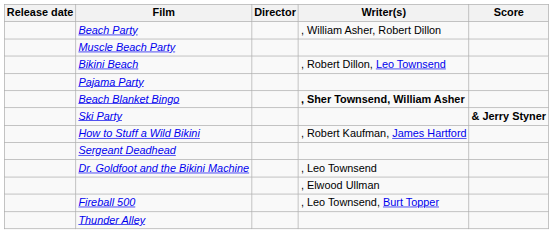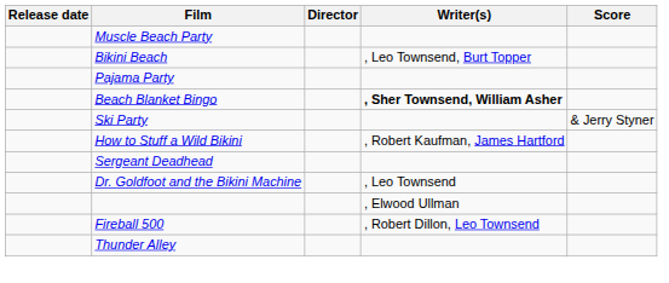- row: Beach Party | , William Asher, Robert Dillon
Bikini Beach | Writer(s): , Robert Dillon, Leo Townsend -> , Leo Townsend, Burt Topper
Ski Party | Score: bold -> normal
Fireball 500 | Writer(s): , Leo Townsend, Burt Topper -> , Robert Dillon, Leo Townsend
